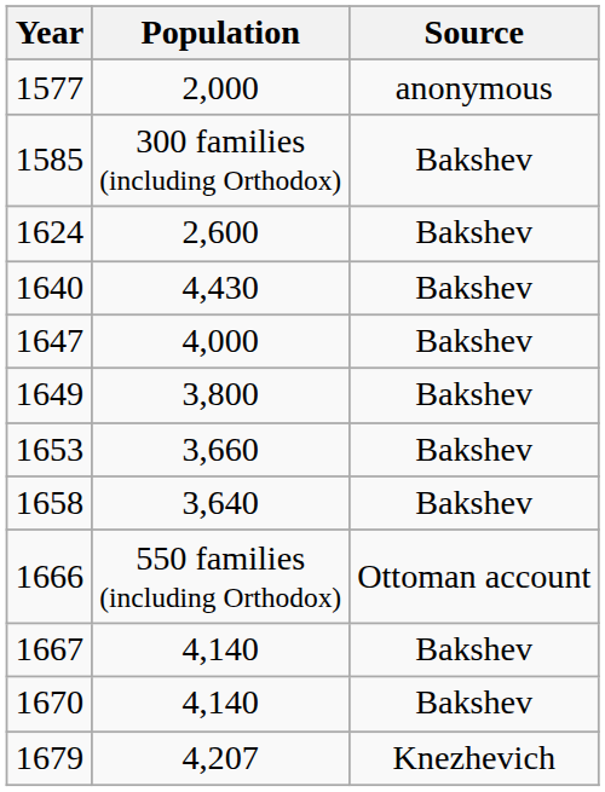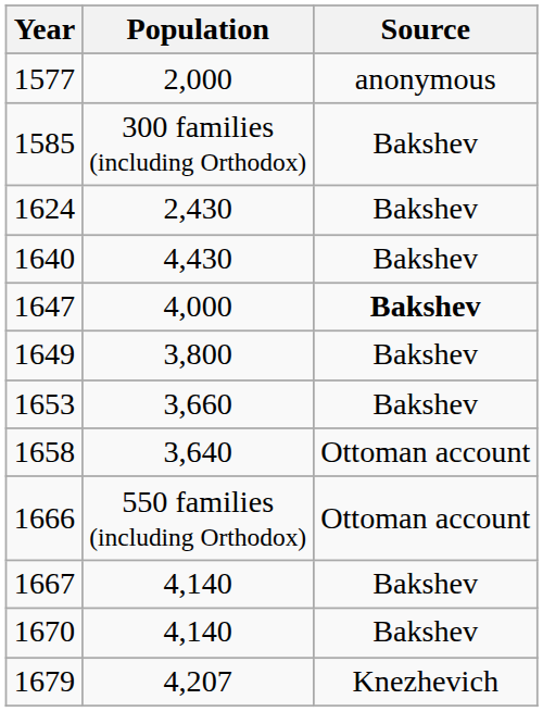1624 | Population: 2,600 -> 2,430
1647 | Source: normal -> bold
1658 | Source: Bakshev -> Ottoman account
